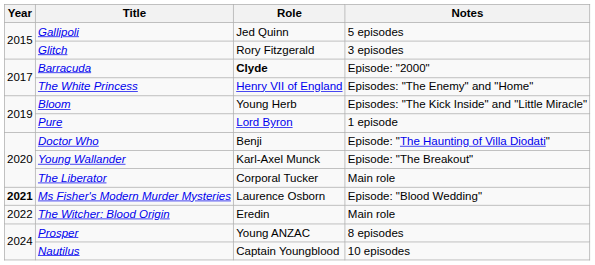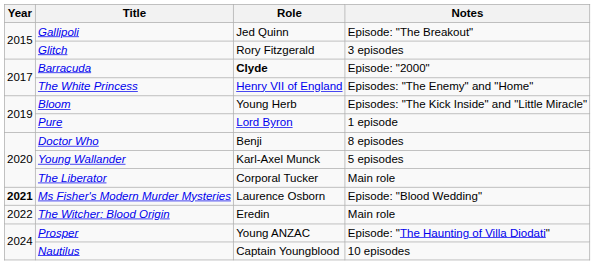Gallipoli | Notes: 5 episodes -> Episode: "The Breakout"
Doctor Who | Notes: Episode: "The Haunting of Villa Diodati" -> 8 episodes
Young Wallander | Notes: Episode: "The Breakout" -> 5 episodes
Prosper | Notes: 8 episodes -> Episode: "The Haunting of Villa Diodati"
